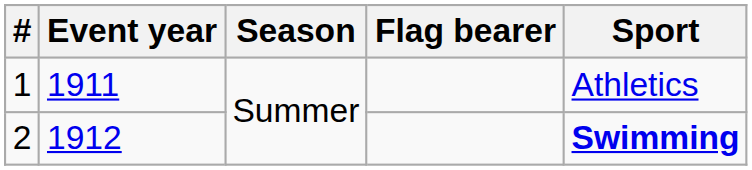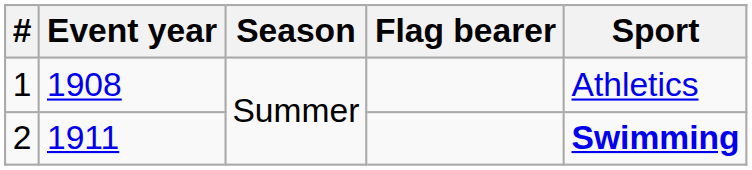1 | Event year: 1911 -> 1908
2 | Event year: 1912 -> 1911
